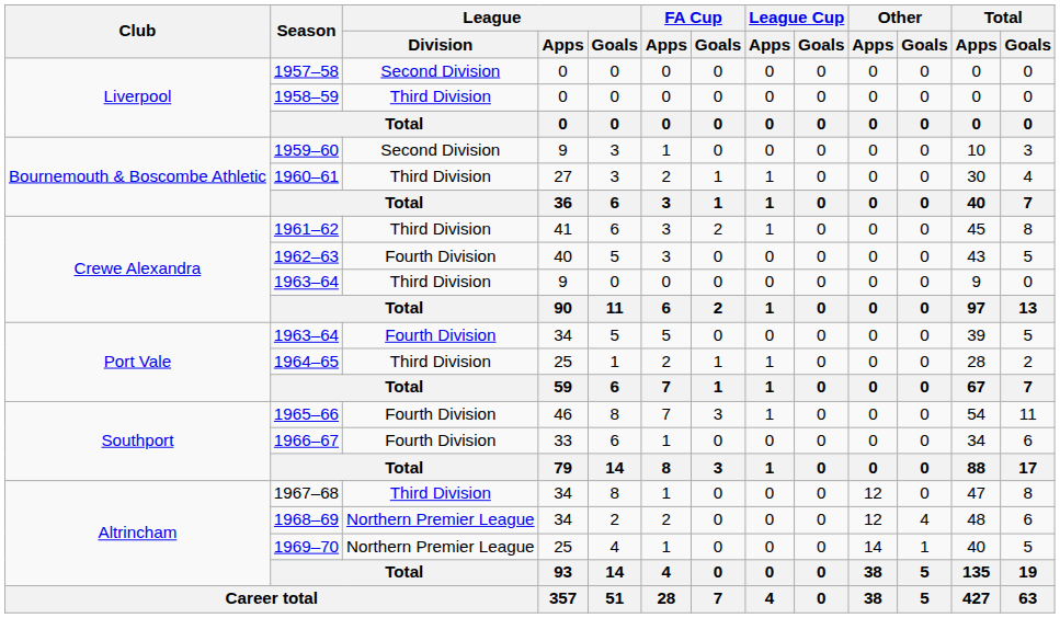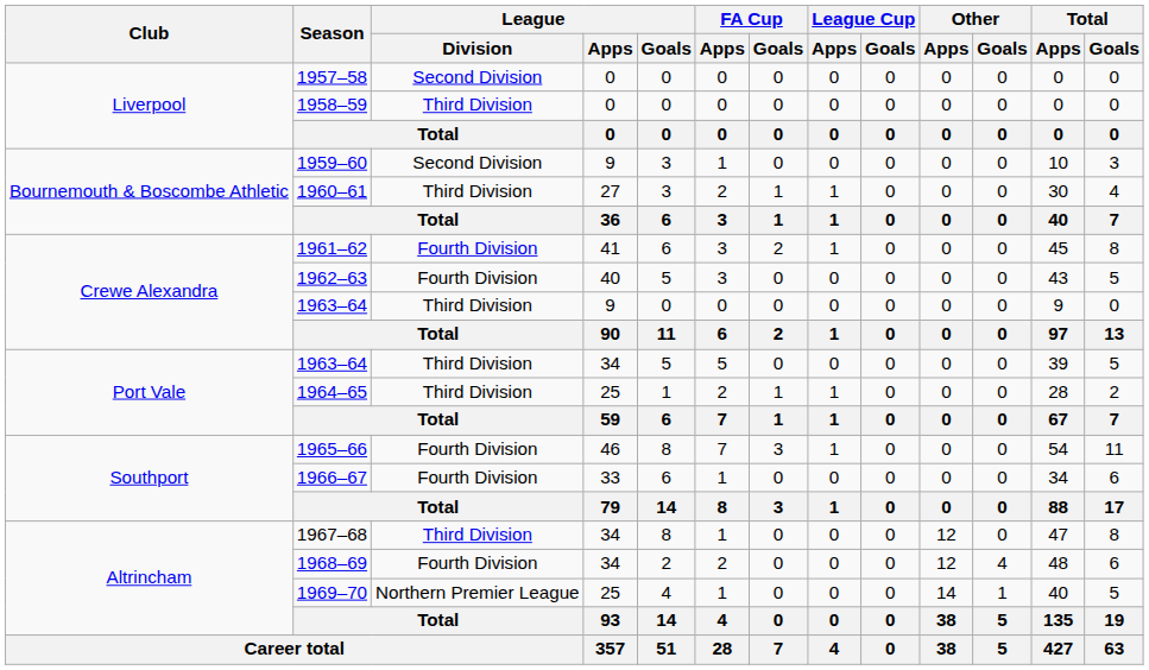1961–62 | League / Division: Third Division -> Fourth Division
1963–64 / 34 | League / Division: Fourth Division -> Third Division
1968–69 | League / Division: Northern Premier League -> Fourth Division
